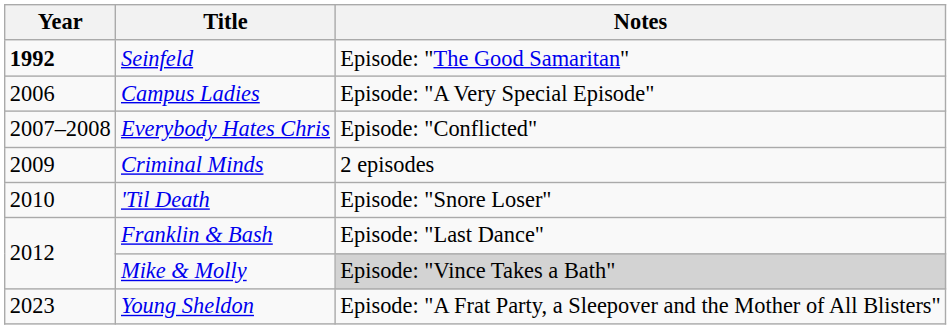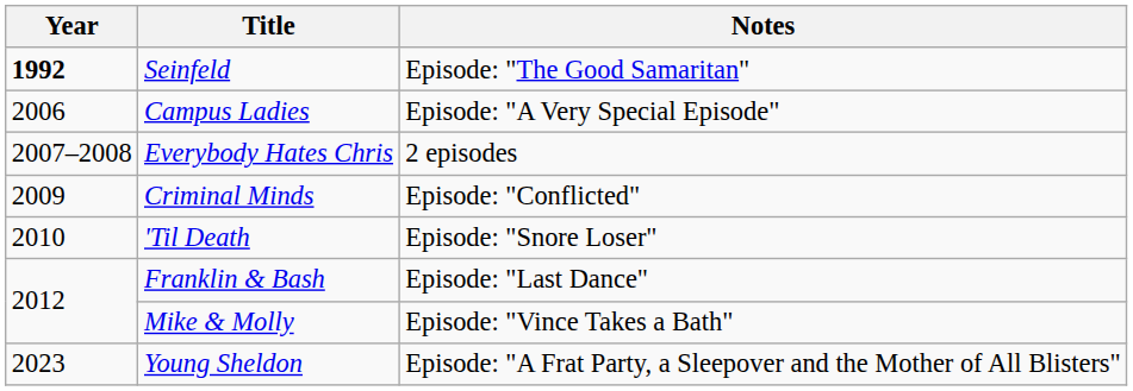Everybody Hates Chris | Notes: Episode: "Conflicted" -> 2 episodes
Criminal Minds | Notes: 2 episodes -> Episode: "Conflicted"
Mike & Molly | Notes: lightgrey background -> no background
